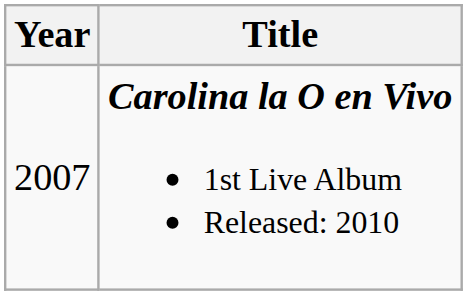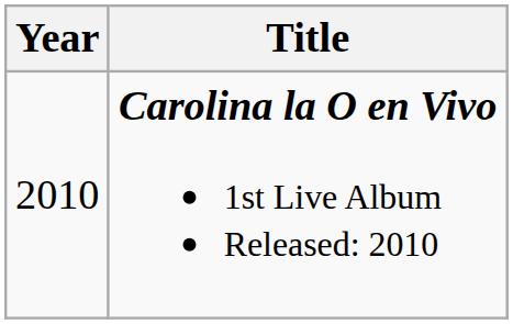Carolina la O en Vivo 1st Live Album Released: 2010 | Year: 2007 -> 2010
